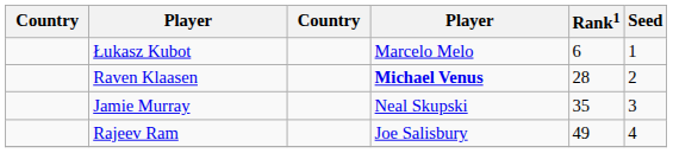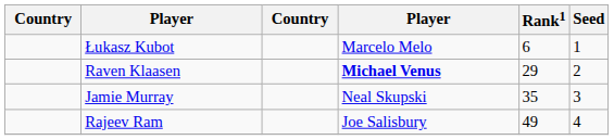Raven Klaasen | Rank1: 28 -> 29
